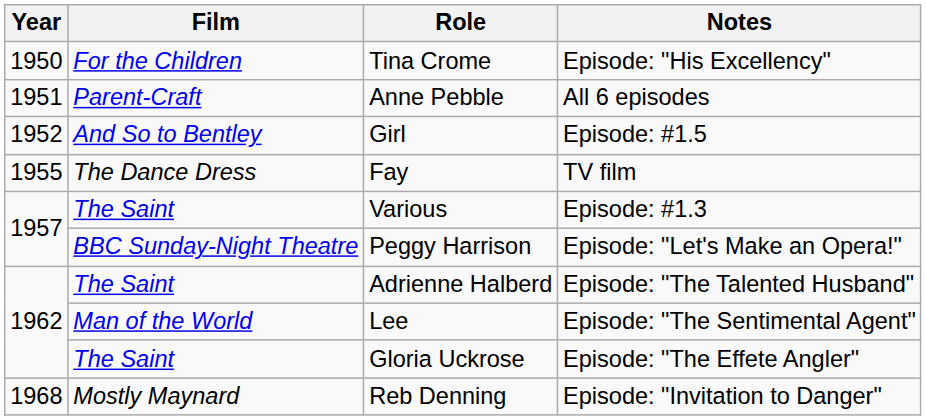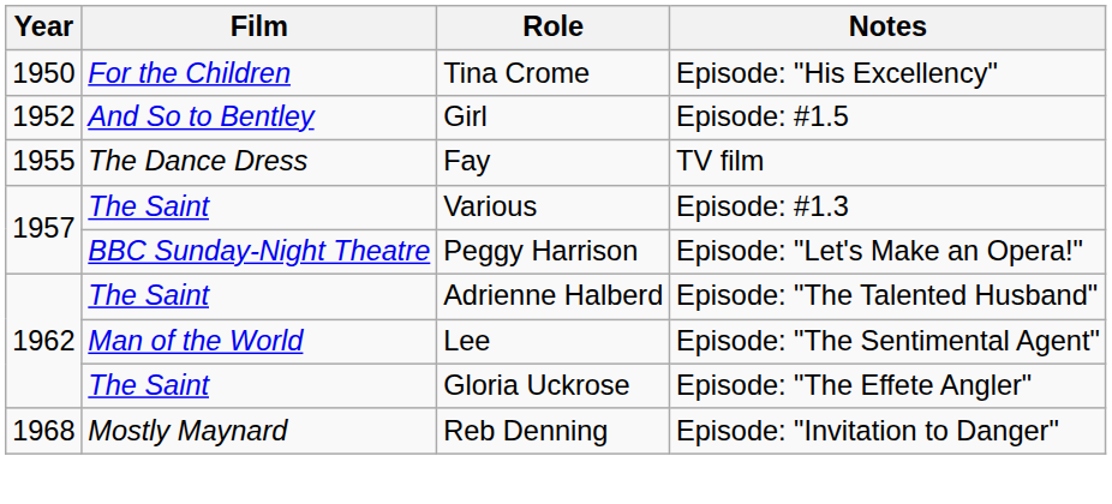- row: 1951 | Parent-Craft | Anne Pebble | All 6 episodes
